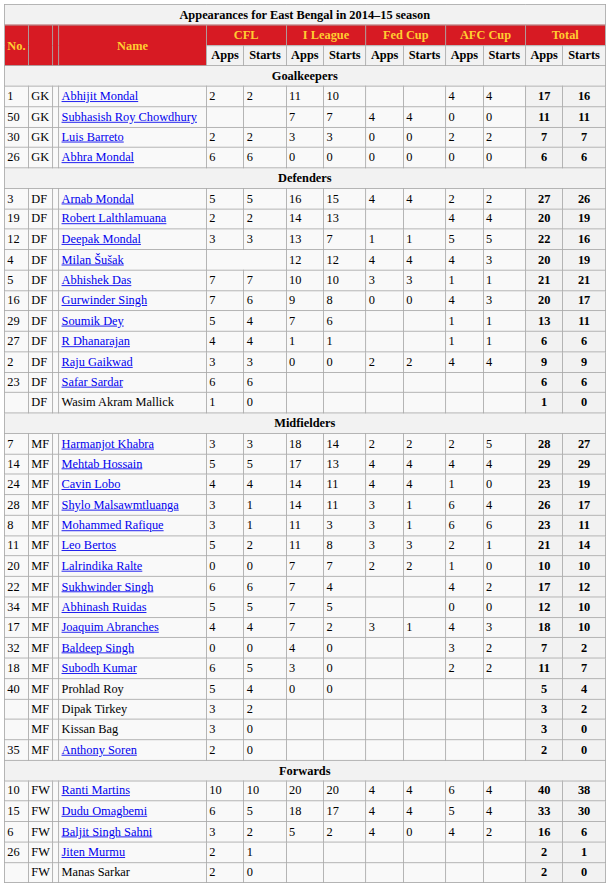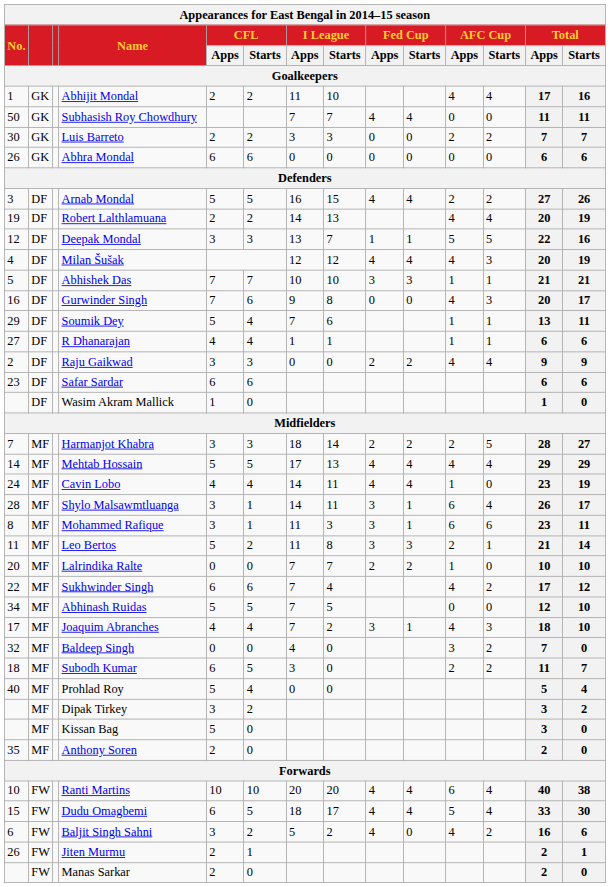Baldeep Singh | Total / Starts: 2 -> 0
Kissan Bag | CFL / Apps: 3 -> 5
